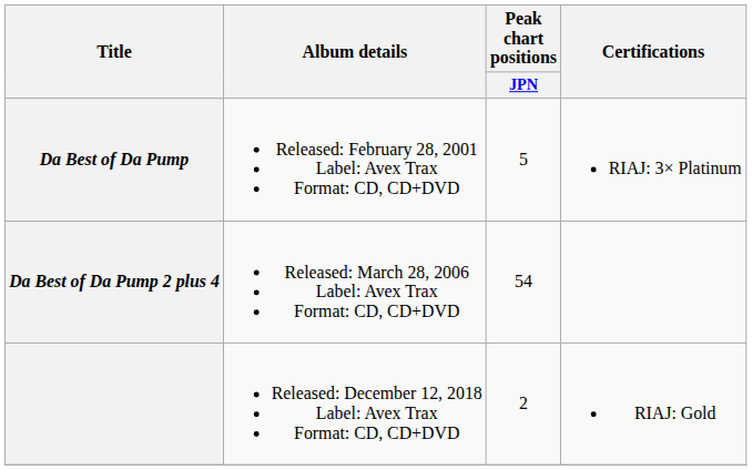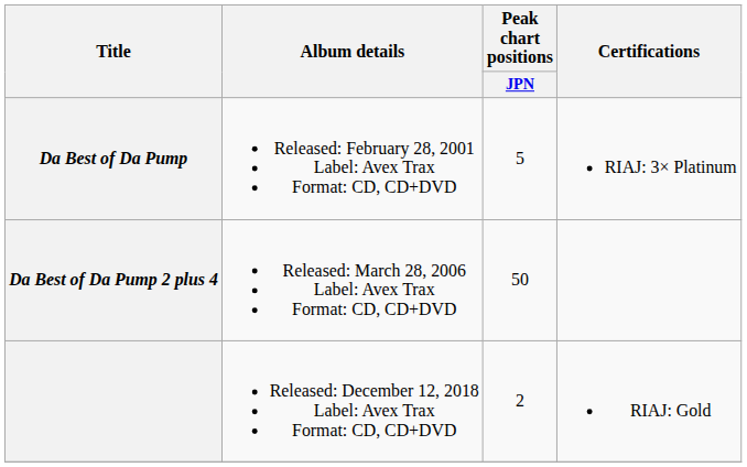Da Best of Da Pump 2 plus 4 | Peak chart positions / JPN: 54 -> 50
